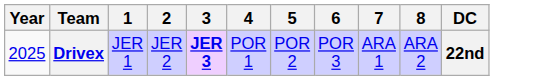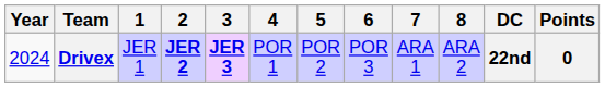+ column: Points | 0
Drivex | Year: 2025 -> 2024
Drivex | 2: normal -> bold
